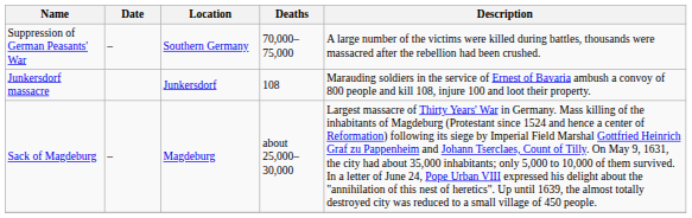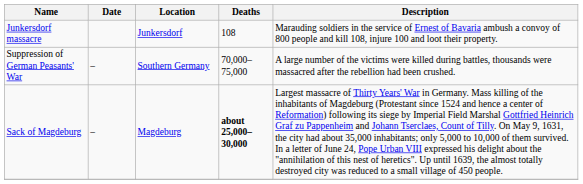rows swapped: Suppression of German Peasants' War <-> Junkersdorf massacre
Sack of Magdeburg | Deaths: normal -> bold
